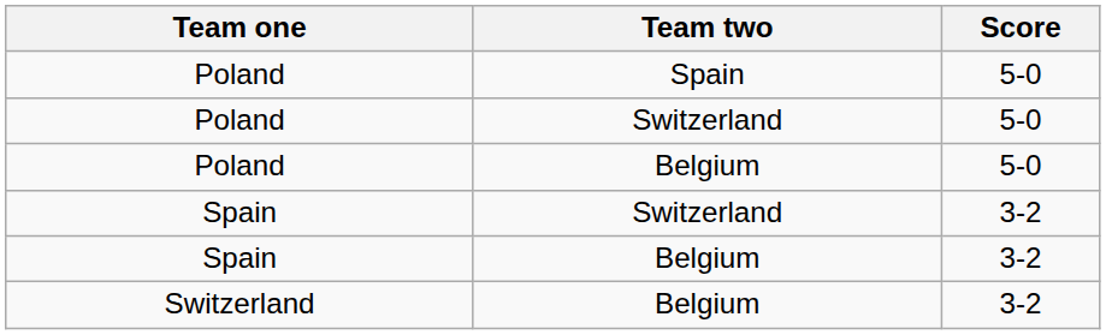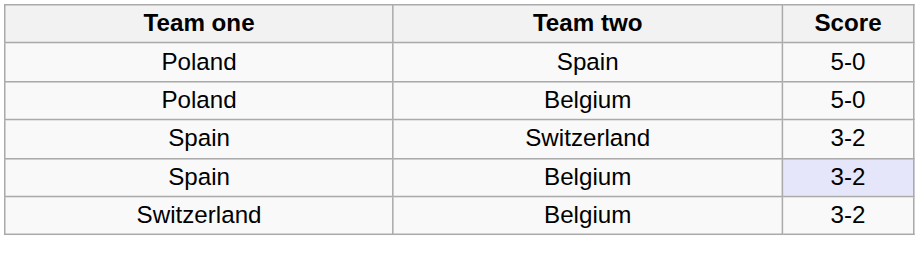- row: Poland | Switzerland | 5-0
Spain / Belgium | Score: no background -> lavender background
